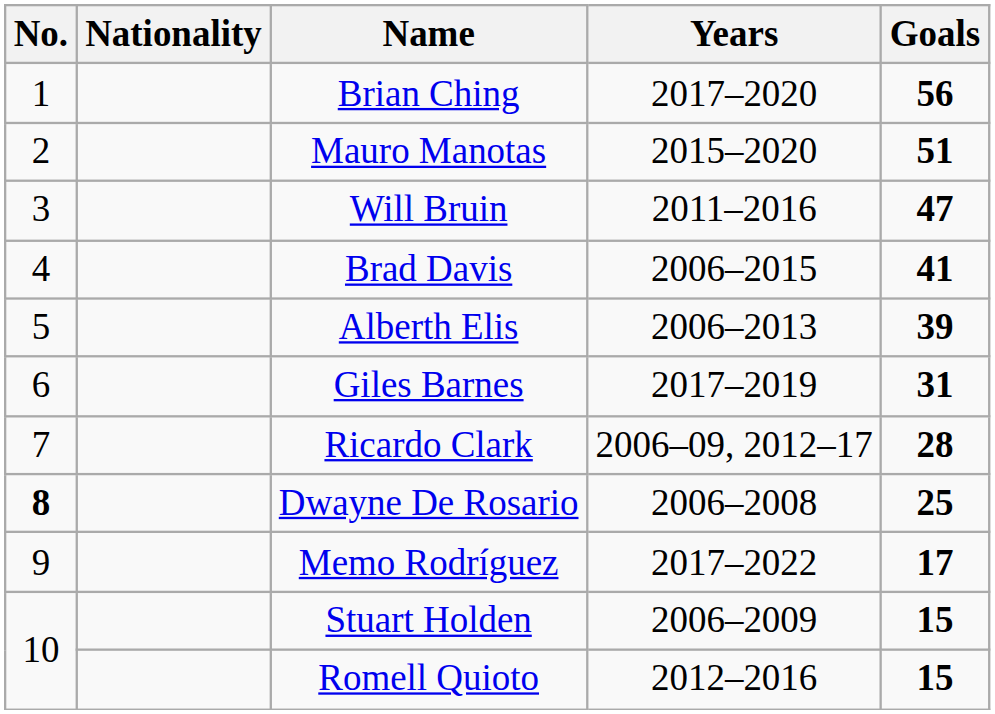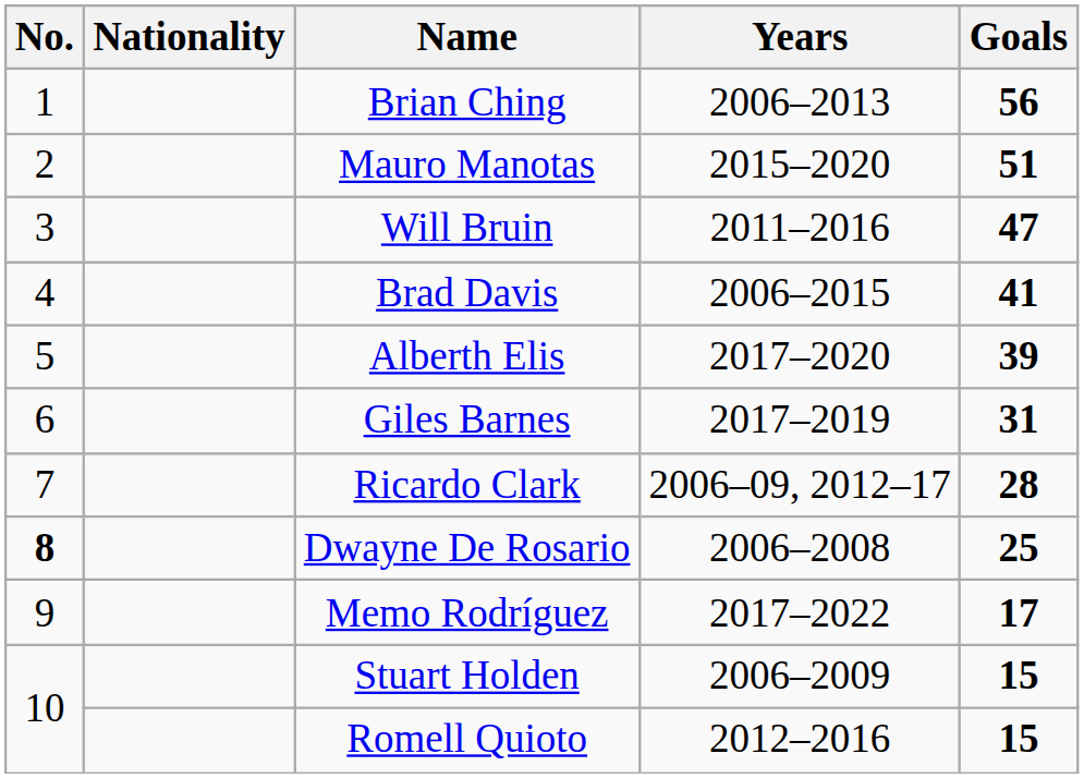Brian Ching | Years: 2017–2020 -> 2006–2013
Alberth Elis | Years: 2006–2013 -> 2017–2020
